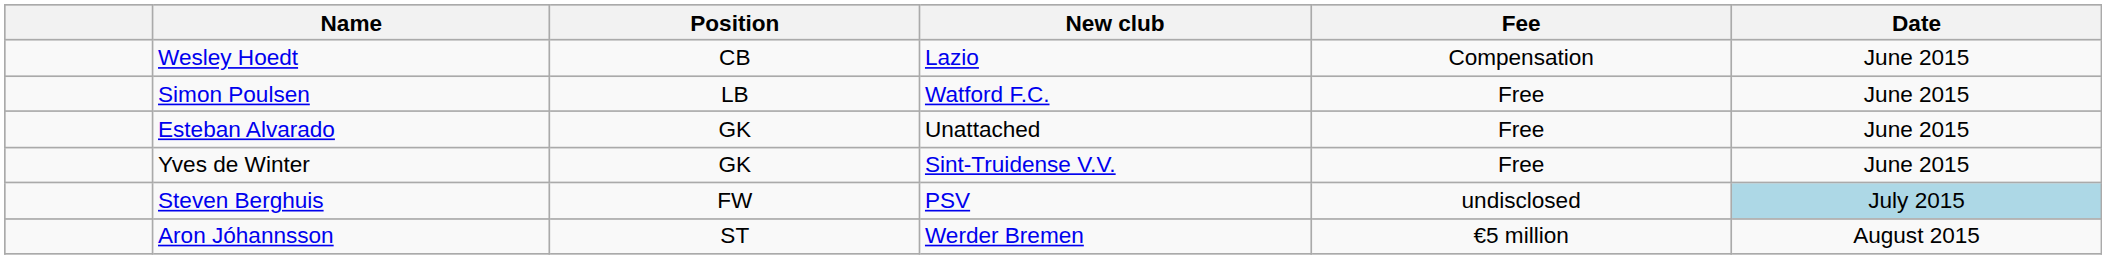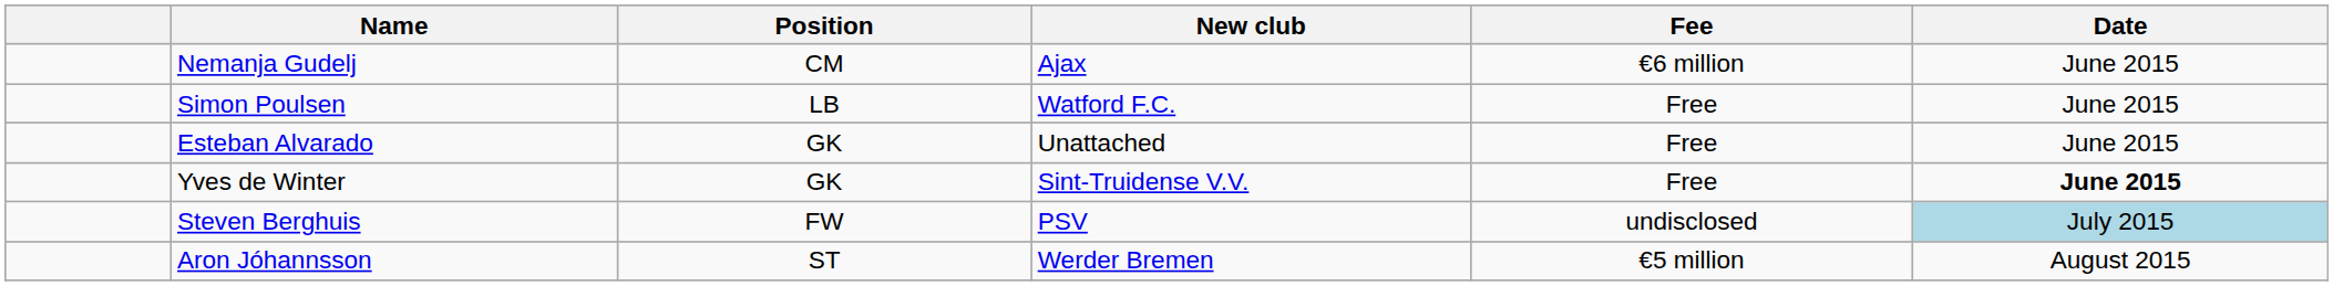+ row: Nemanja Gudelj | CM | Ajax | €6 million | June 2015
- row: Wesley Hoedt | CB | Lazio | Compensation | June 2015
Yves de Winter | Date: normal -> bold
